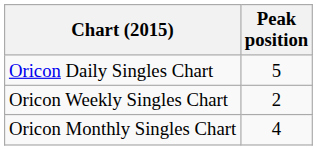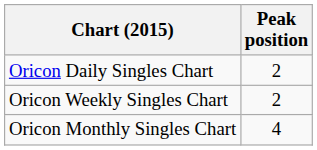Oricon Daily Singles Chart | Peak position: 5 -> 2
